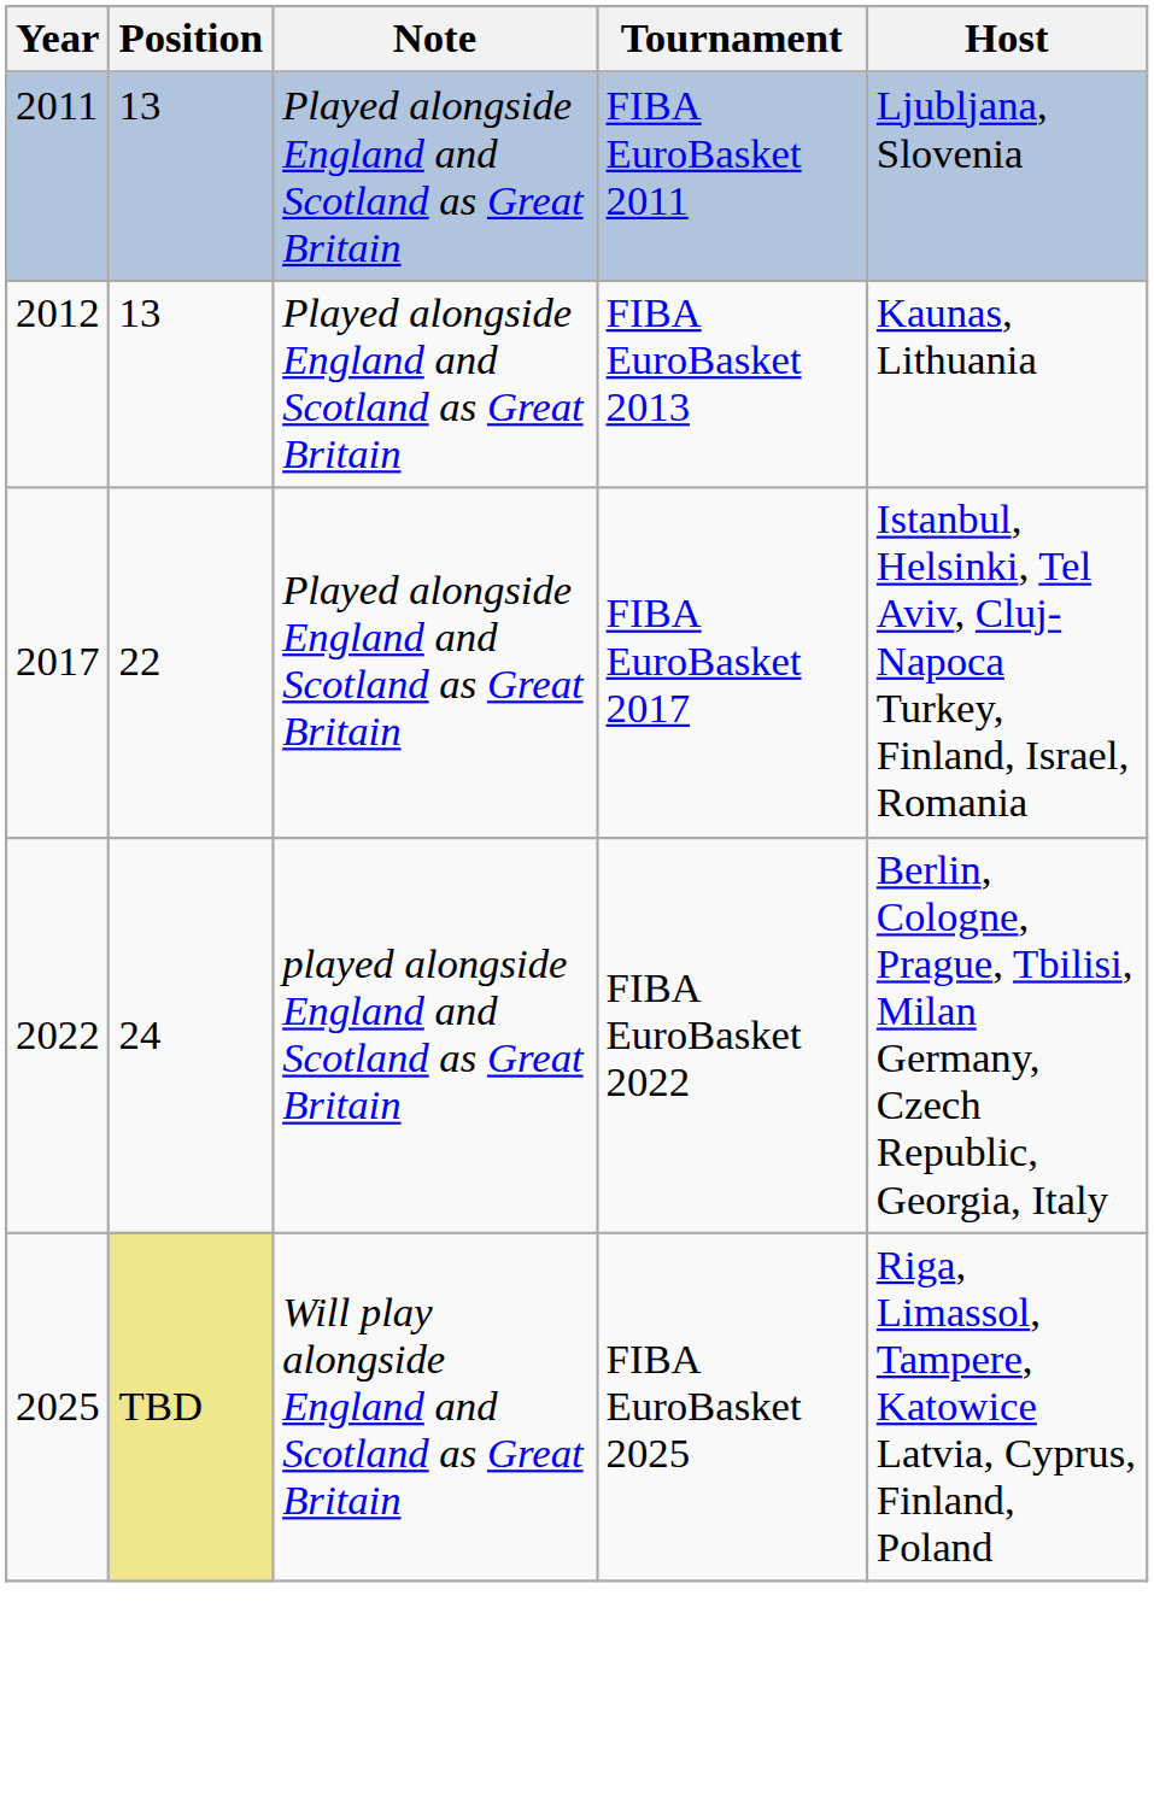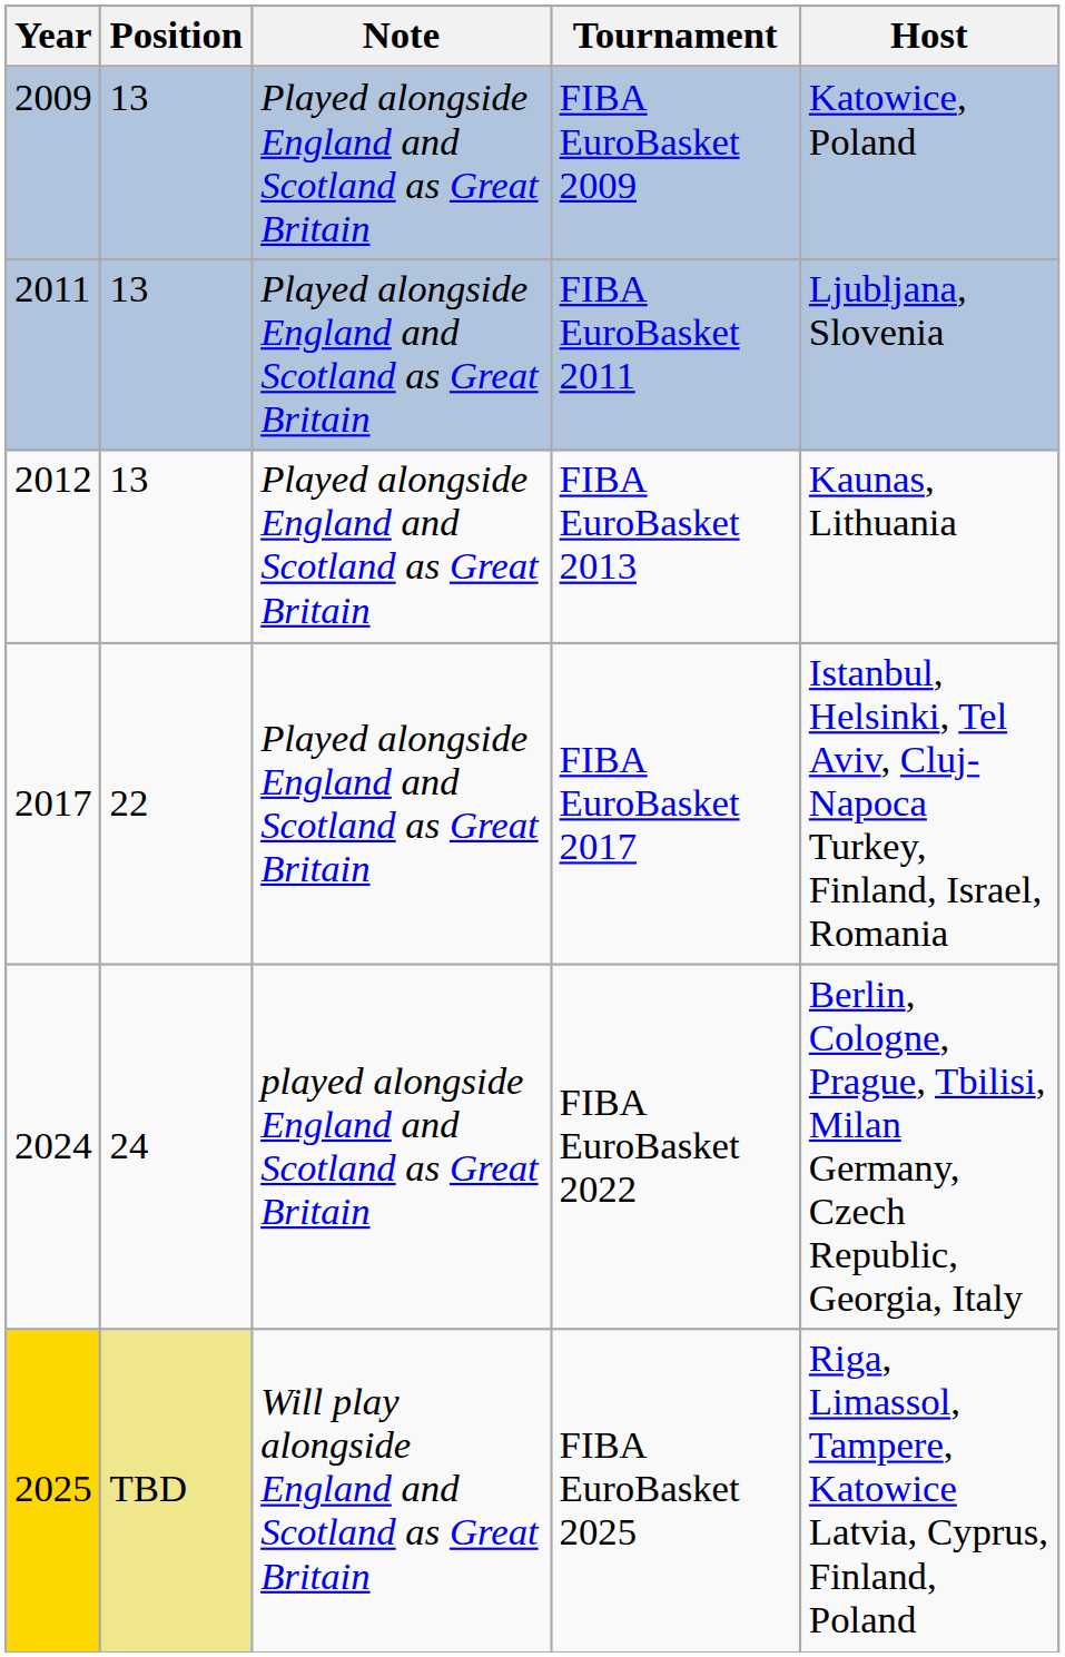+ row: 2009 | 13 | Played alongside England and Scotland as Great Britain | FIBA EuroBasket 2009 | Katowice, Poland
FIBA EuroBasket 2022 | Year: 2022 -> 2024
FIBA EuroBasket 2025 | Year: no background -> gold background
